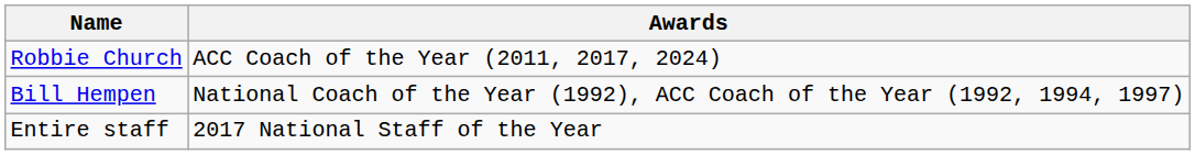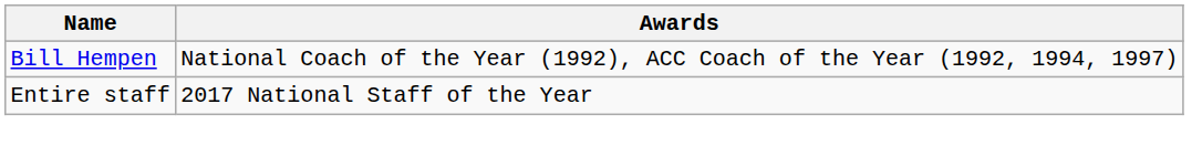- row: Robbie Church | ACC Coach of the Year (2011, 2017, 2024)
